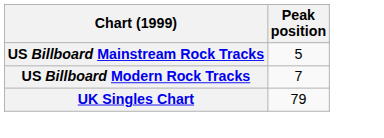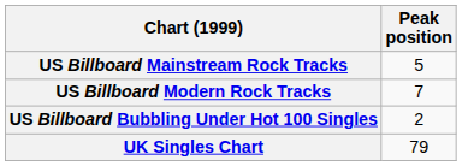+ row: US Billboard Bubbling Under Hot 100 Singles | 2
